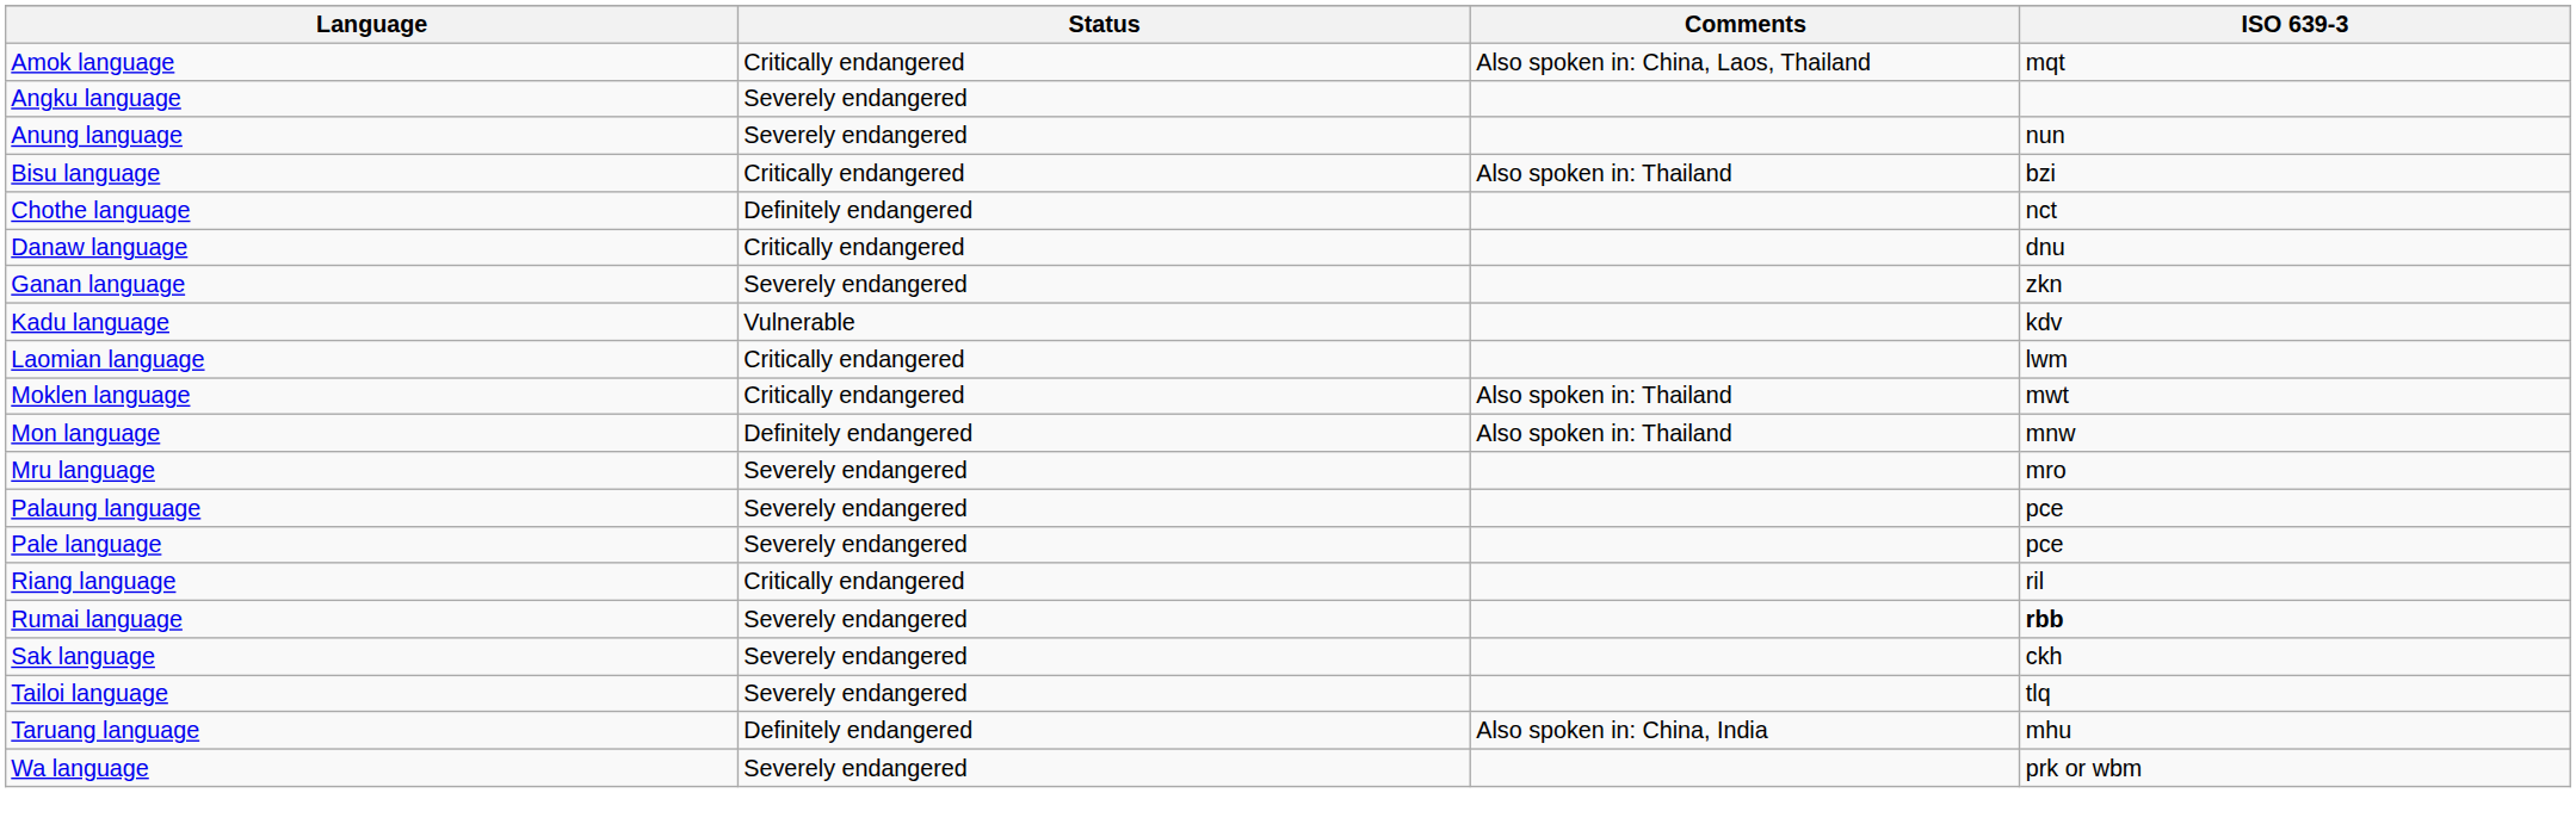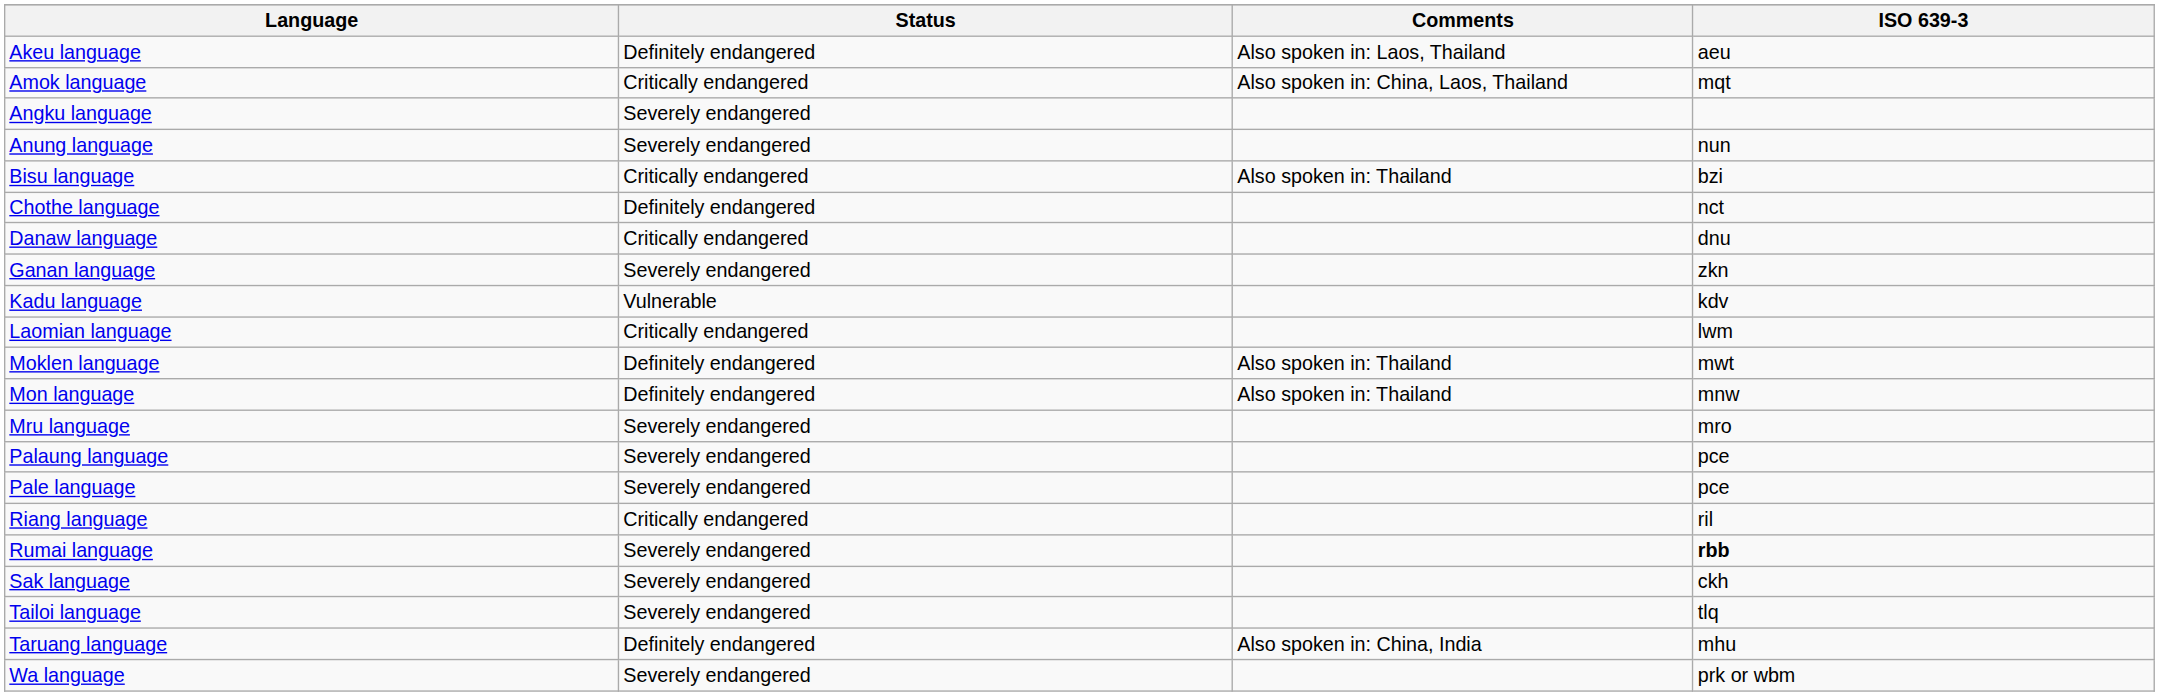+ row: Akeu language | Definitely endangered | Also spoken in: Laos, Thailand | aeu
Moklen language | Status: Critically endangered -> Definitely endangered
